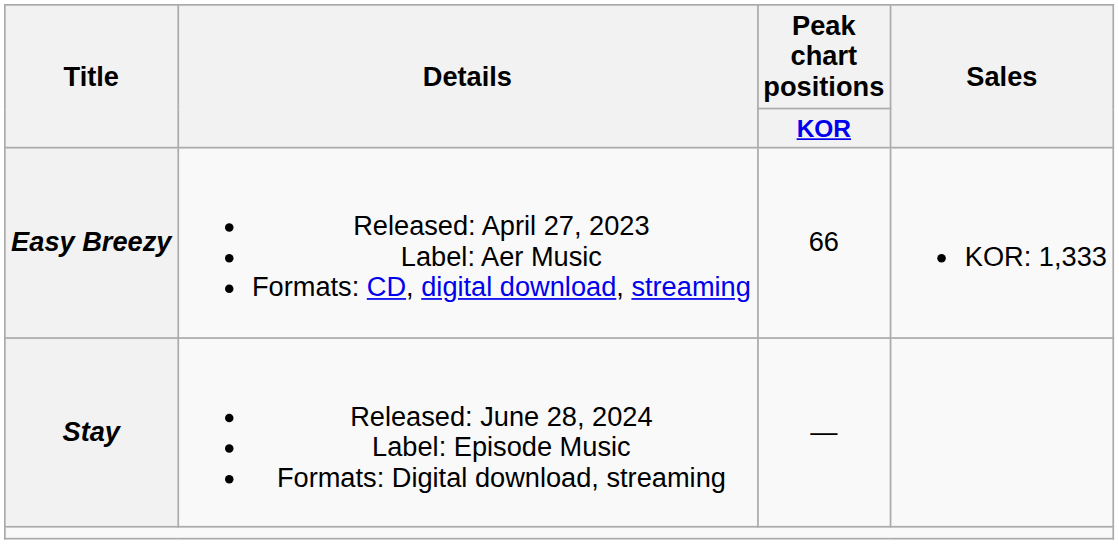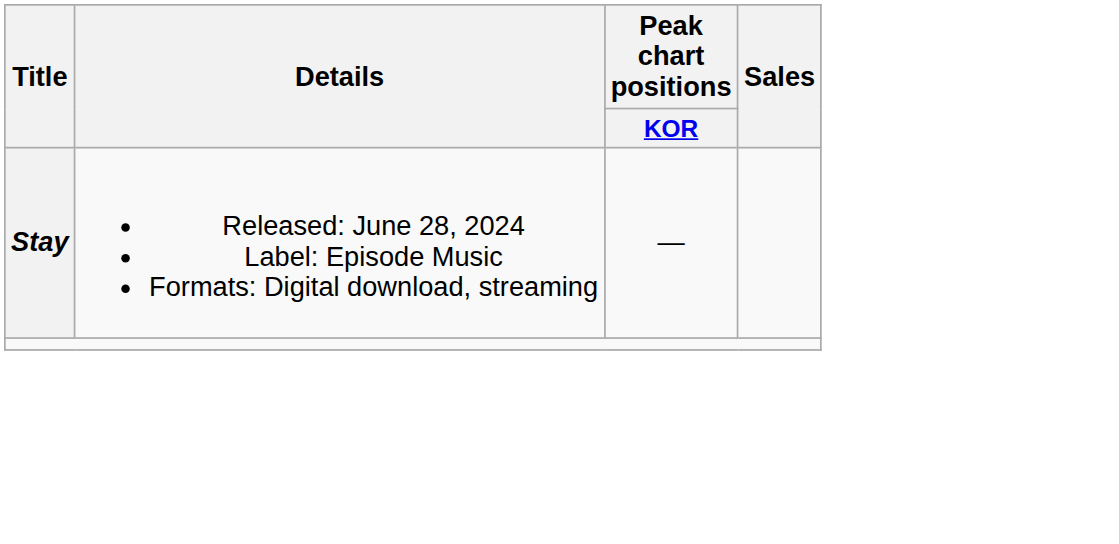- row: Easy Breezy | Released: April 27, 2023 Label: Aer Music Formats: CD, digital download, streaming | 66 | KOR: 1,333
